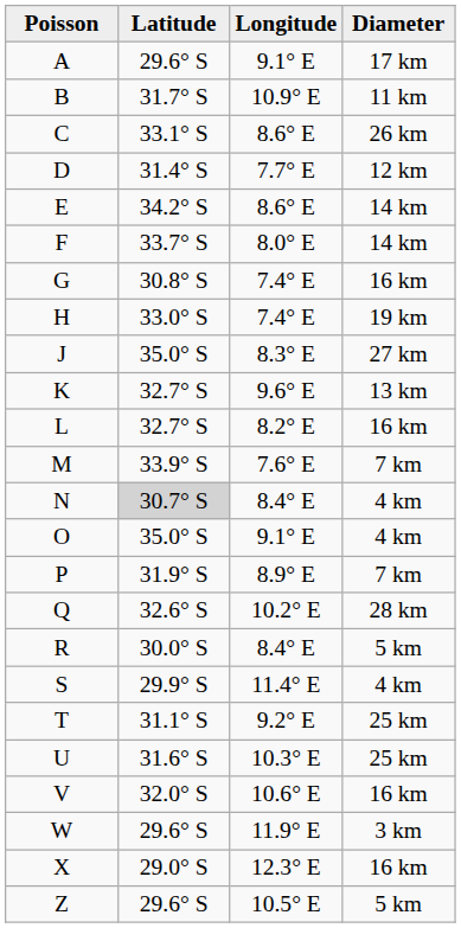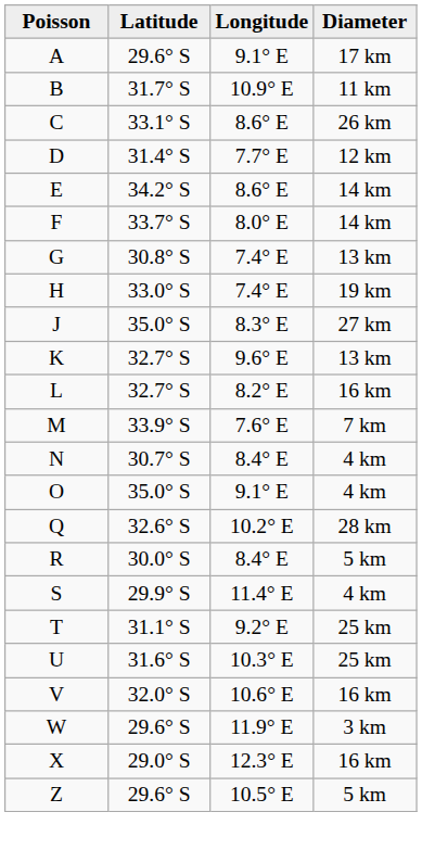G | Diameter: 16 km -> 13 km
N | Latitude: lightgrey background -> no background
- row: P | 31.9° S | 8.9° E | 7 km
